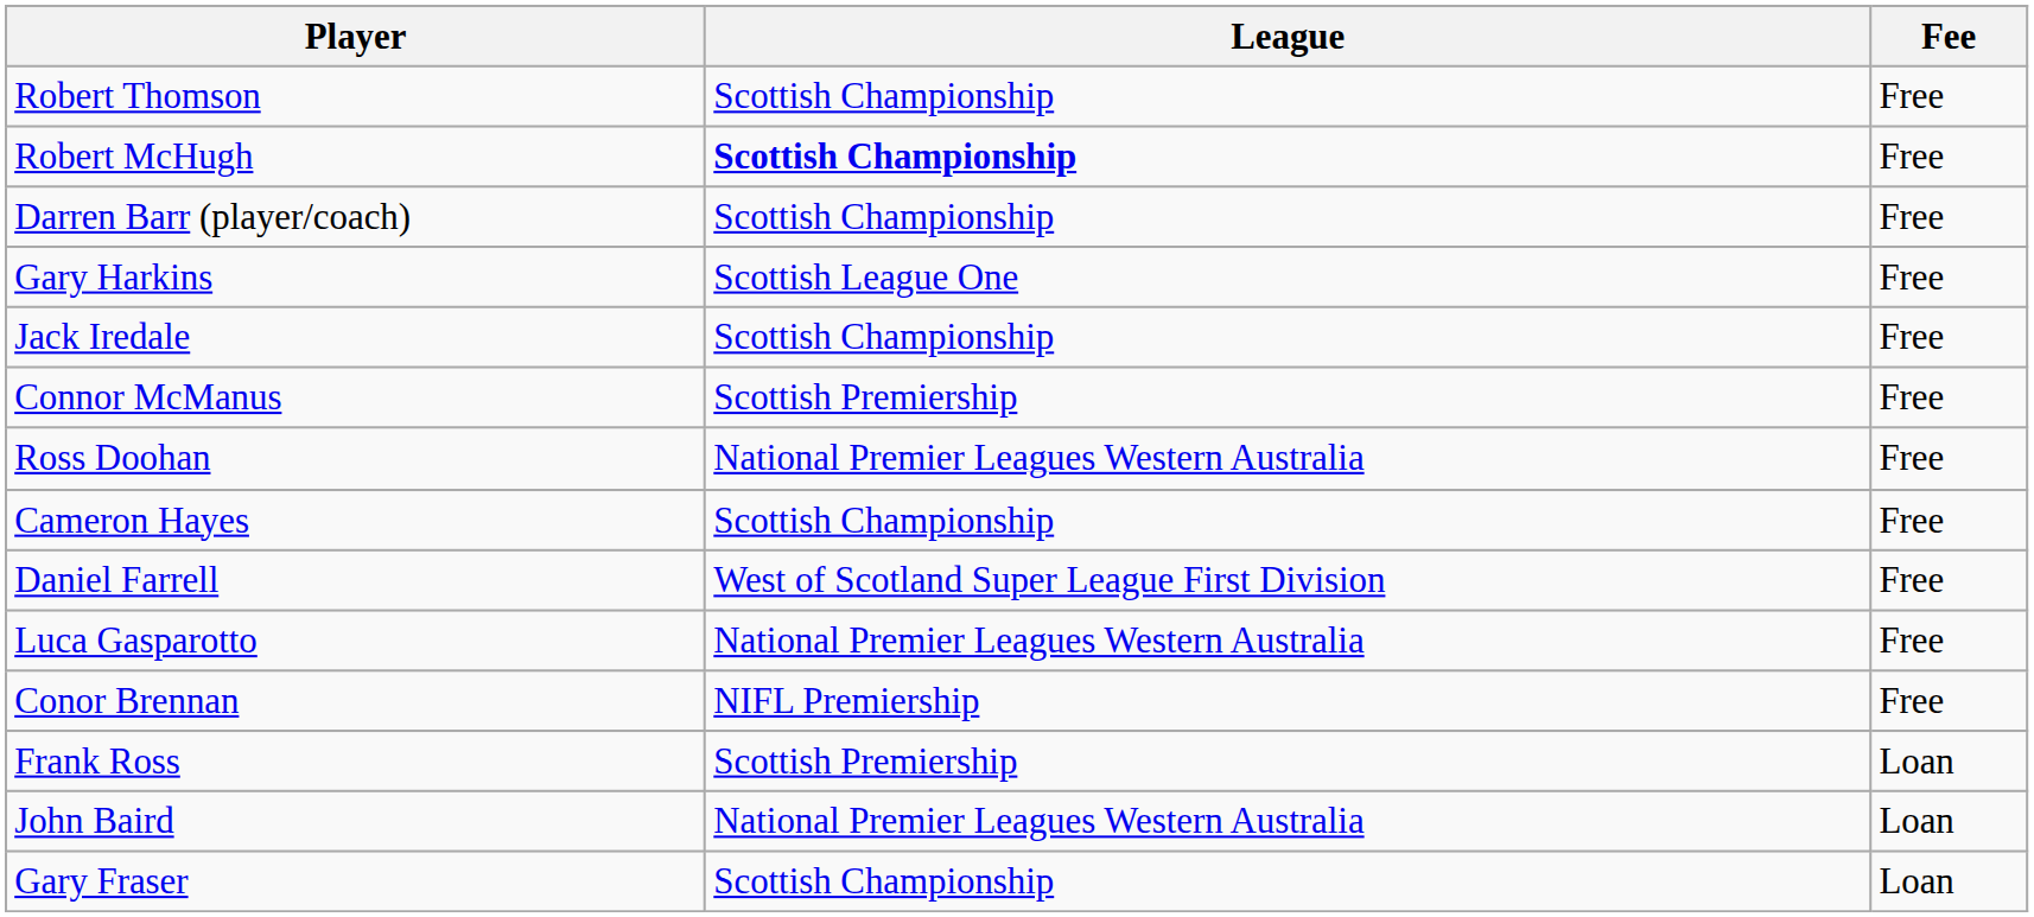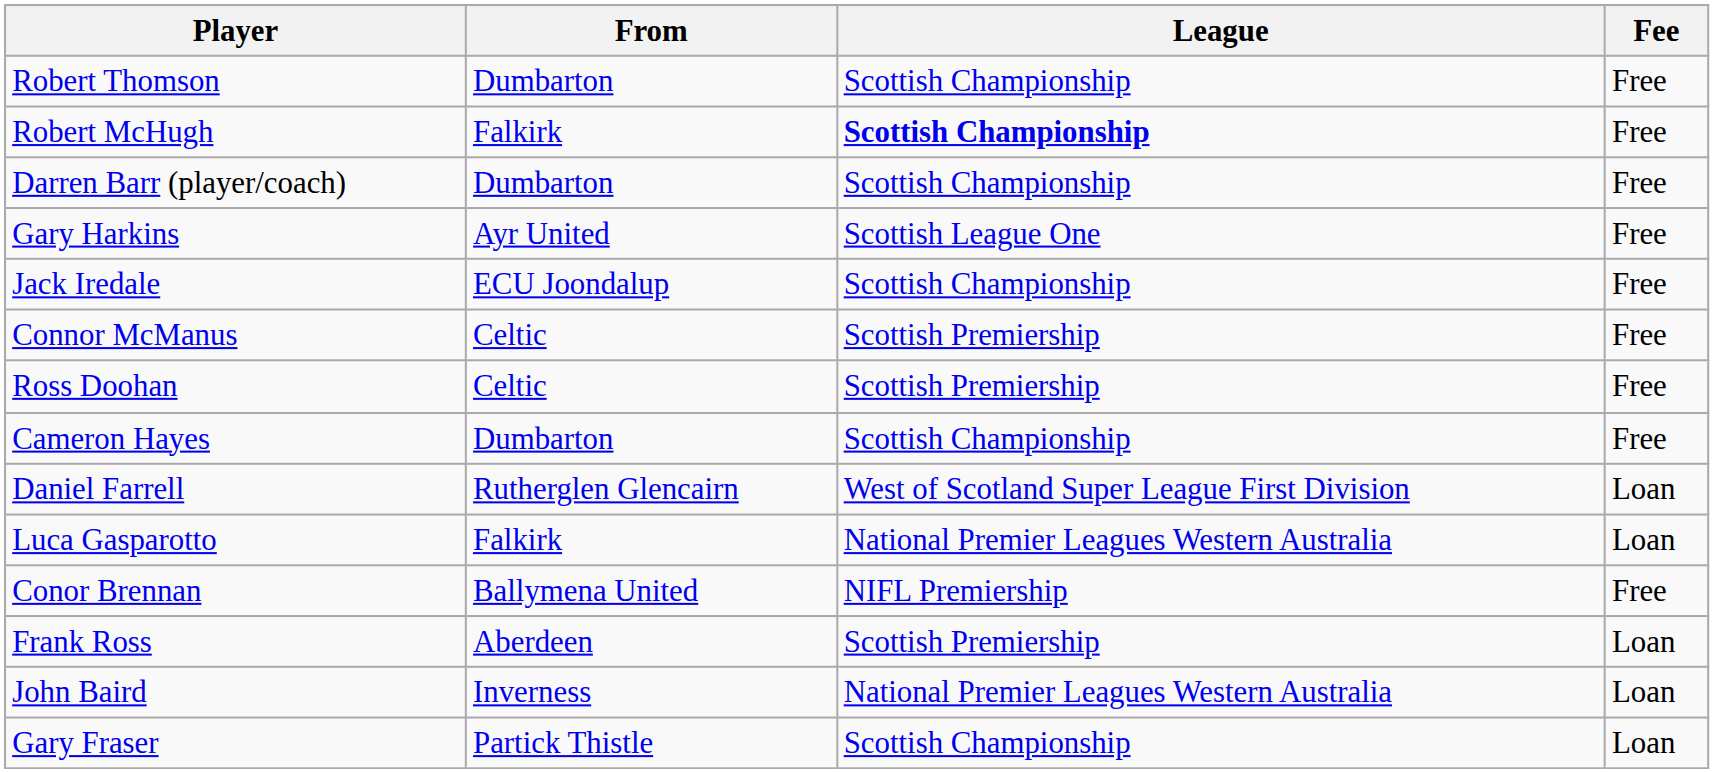+ column: From | Dumbarton | Falkirk | Dumbarton | Ayr United | ECU Joondalup | Celtic | Celtic | Dumbarton | Rutherglen Glencairn | Falkirk | Ballymena United | Aberdeen | Inverness | Partick Thistle
Ross Doohan | League: National Premier Leagues Western Australia -> Scottish Premiership
Daniel Farrell | Fee: Free -> Loan
Luca Gasparotto | Fee: Free -> Loan
